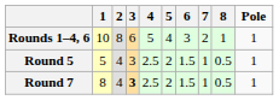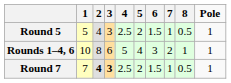rows swapped: Rounds 1–4, 6 <-> Round 5
Round 7 | 1: 8 -> 7
Round 7 | 2: normal -> bold
